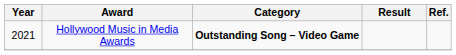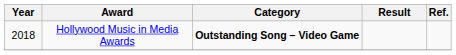Hollywood Music in Media Awards | Year: 2021 -> 2018
